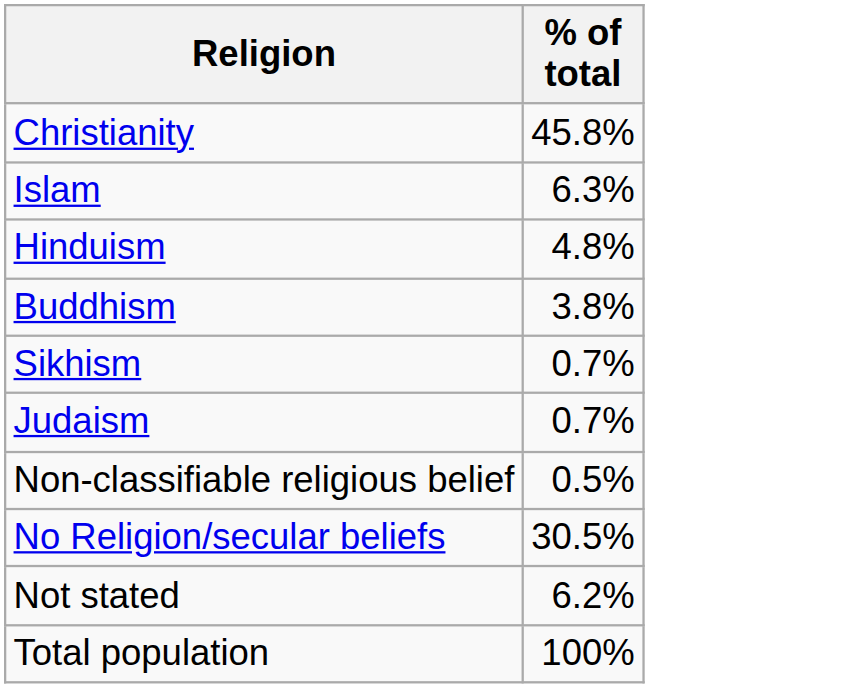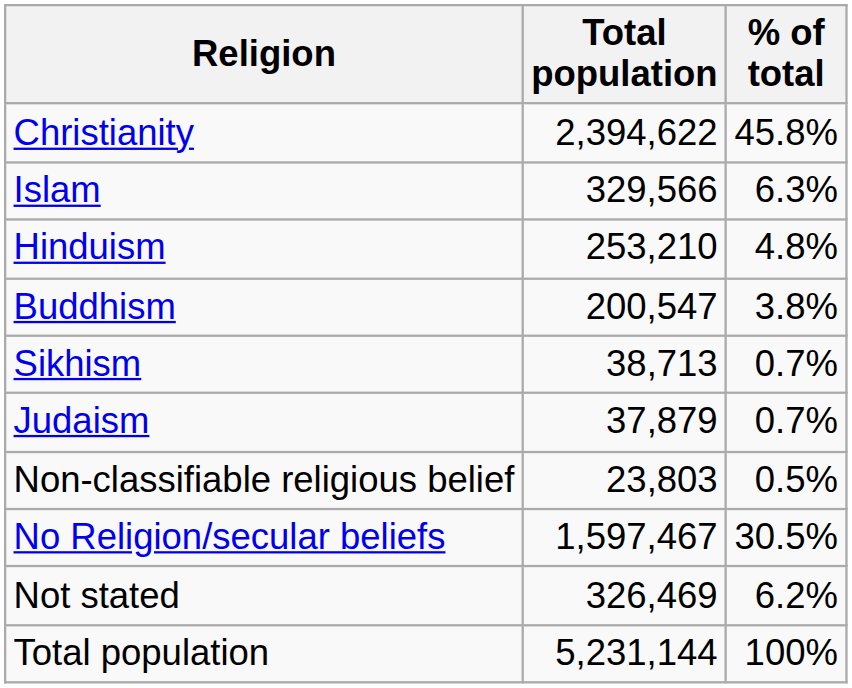+ column: Total population | 2,394,622 | 329,566 | 253,210 | 200,547 | 38,713 | 37,879 | 23,803 | 1,597,467 | 326,469 | 5,231,144
